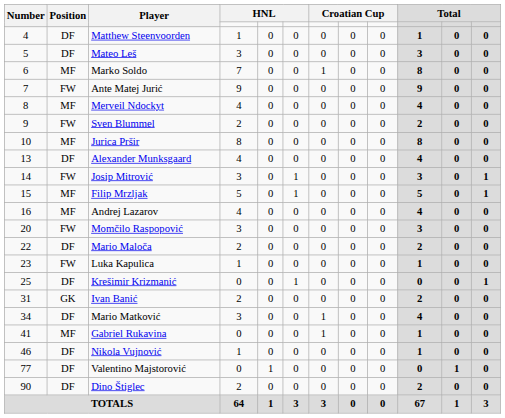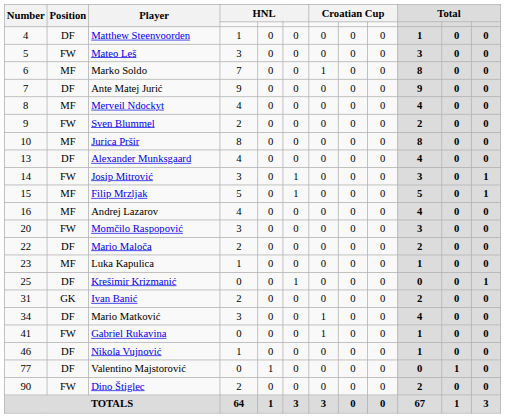Mateo Leš | Position: DF -> FW
Ante Matej Jurić | Position: FW -> DF
Luka Kapulica | Position: FW -> MF
Gabriel Rukavina | Position: MF -> FW
Dino Štiglec | Position: DF -> FW
